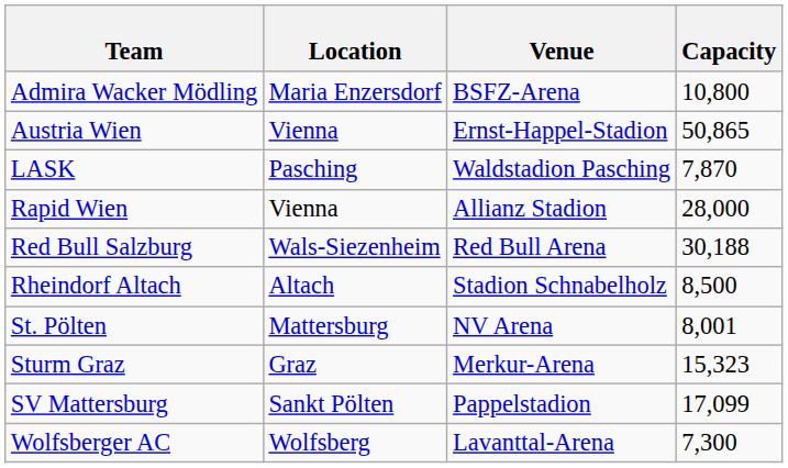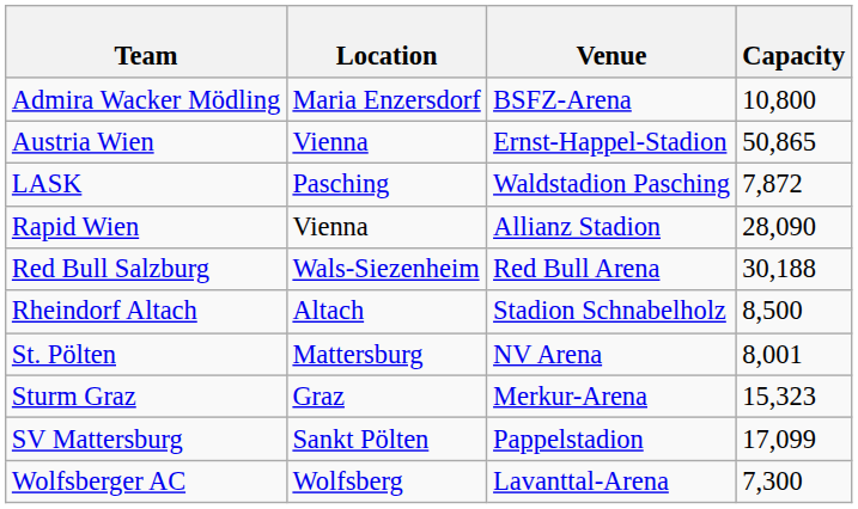LASK | Capacity: 7,870 -> 7,872
Rapid Wien | Capacity: 28,000 -> 28,090
